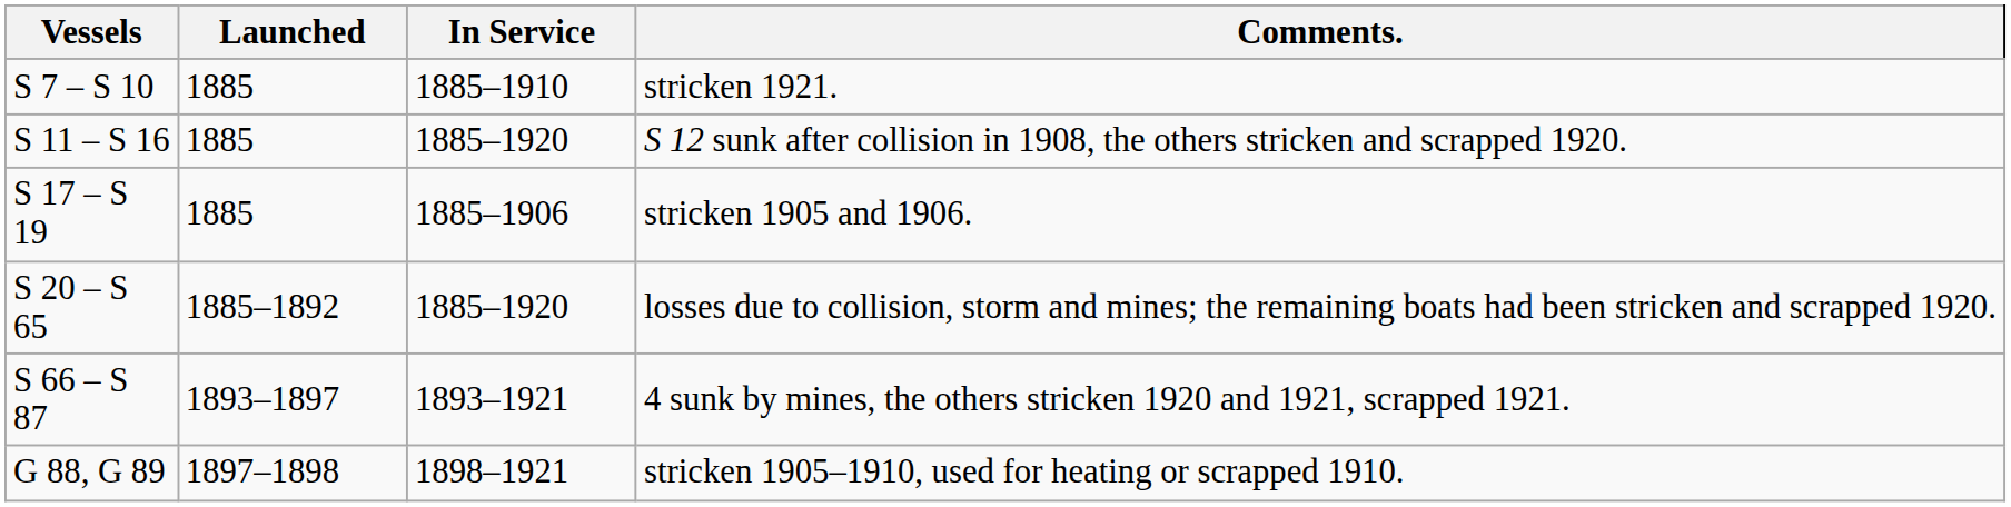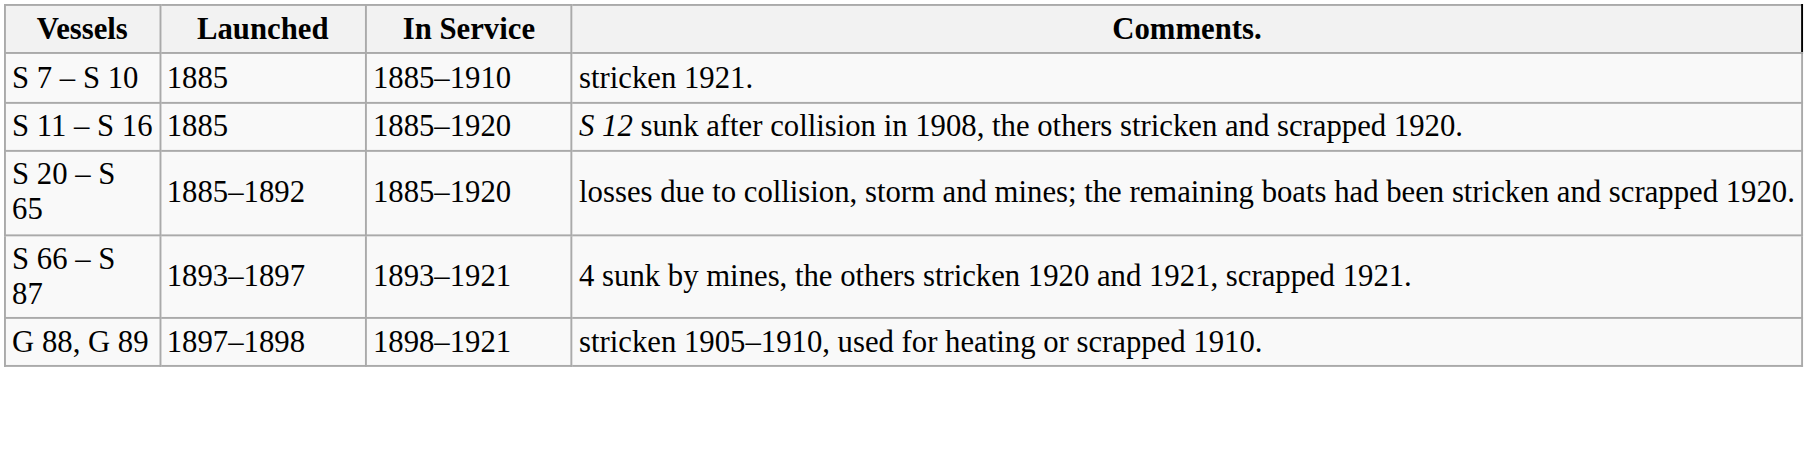- row: S 17 – S 19 | 1885 | 1885–1906 | stricken 1905 and 1906.
